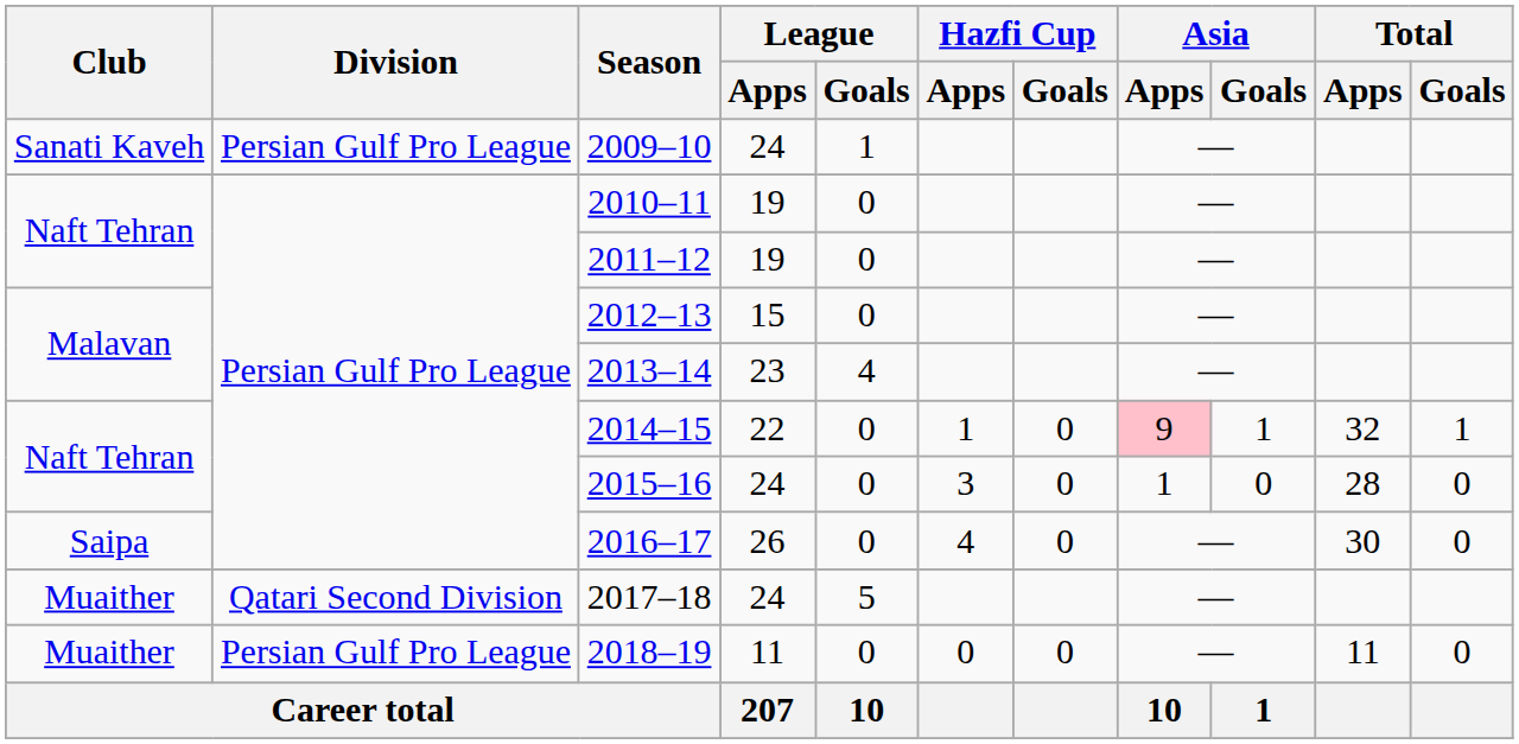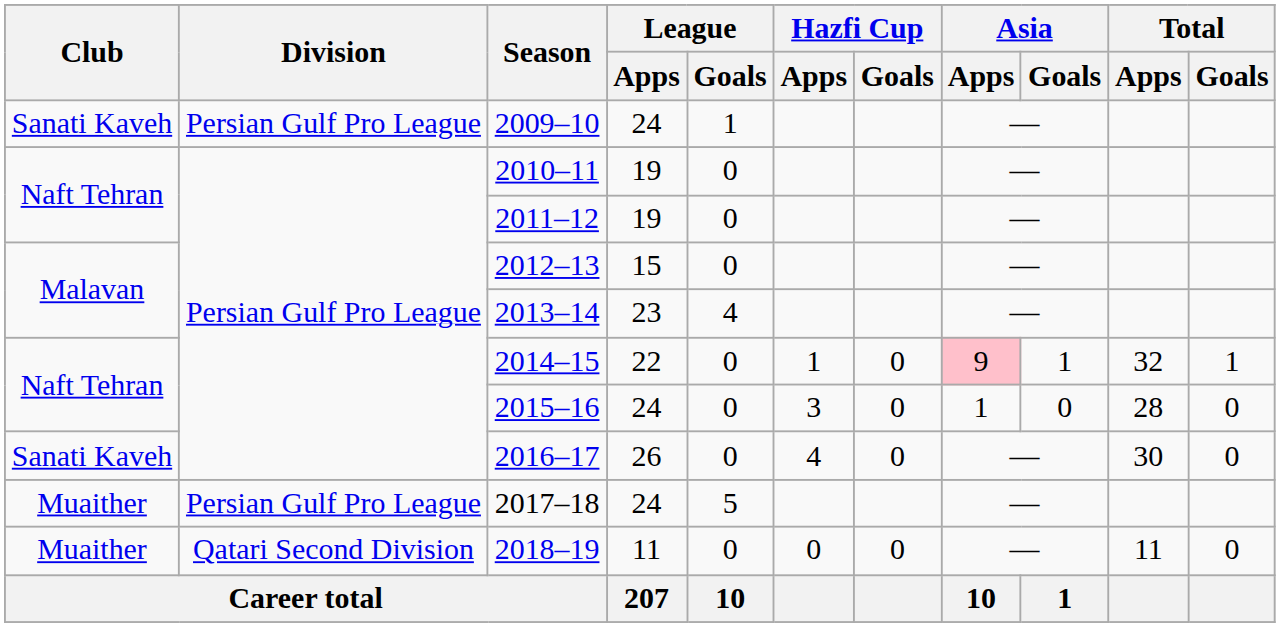2016–17 | Club: Saipa -> Sanati Kaveh
2017–18 | Division: Qatari Second Division -> Persian Gulf Pro League
2018–19 | Division: Persian Gulf Pro League -> Qatari Second Division
